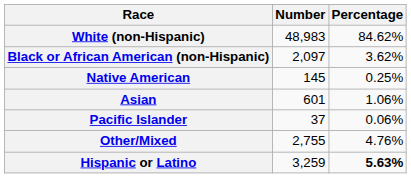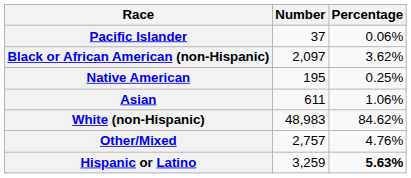rows swapped: White (non-Hispanic) <-> Pacific Islander
Native American | Number: 145 -> 195
Asian | Number: 601 -> 611
Other/Mixed | Number: 2,755 -> 2,757
